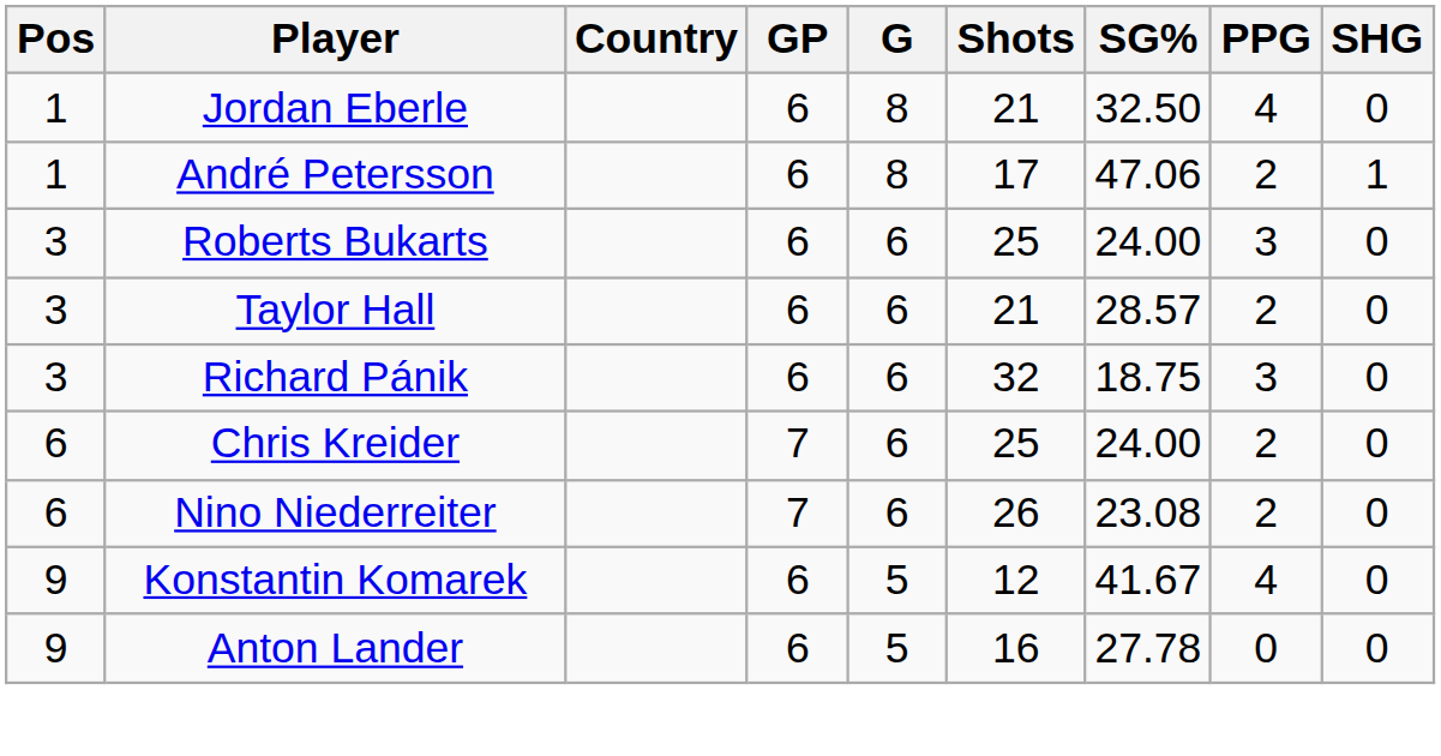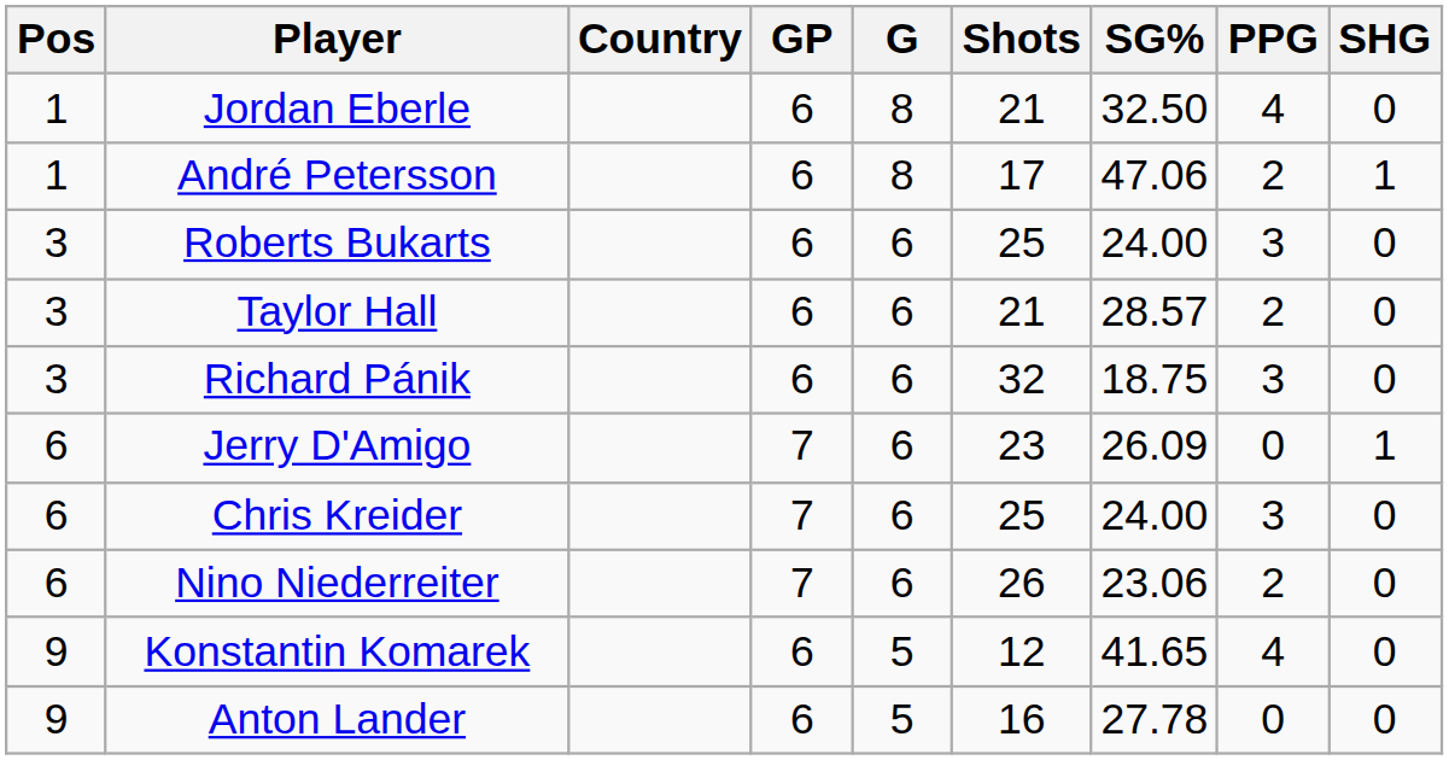+ row: 6 | Jerry D'Amigo | 7 | 6 | 23 | 26.09 | 0 | 1
Chris Kreider | PPG: 2 -> 3
Nino Niederreiter | SG%: 23.08 -> 23.06
Konstantin Komarek | SG%: 41.67 -> 41.65
